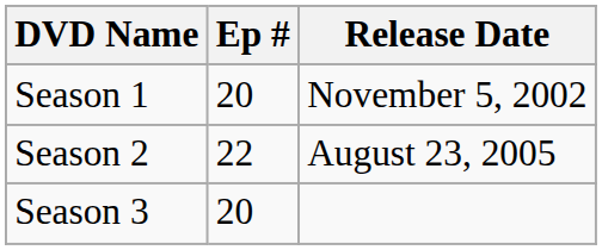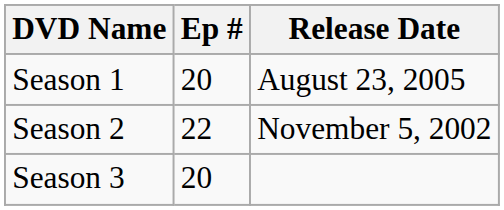Season 1 | Release Date: November 5, 2002 -> August 23, 2005
Season 2 | Release Date: August 23, 2005 -> November 5, 2002
